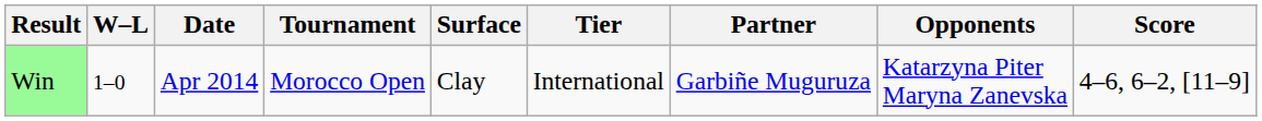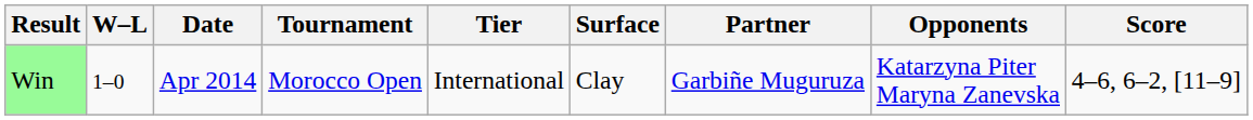columns swapped: Tier <-> Surface
